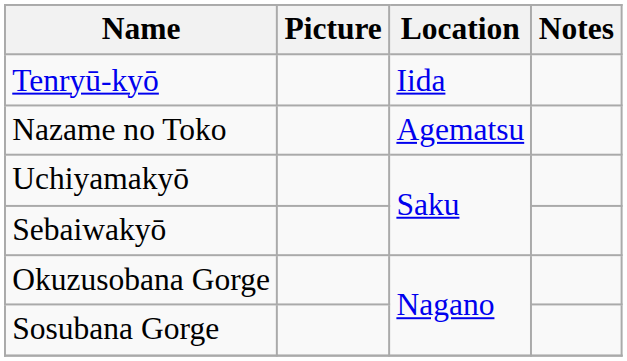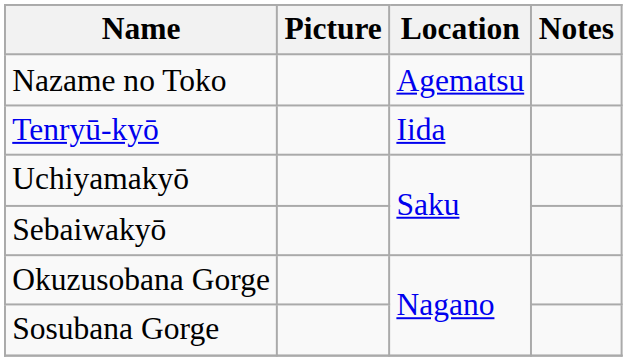rows swapped: Tenryū-kyō <-> Nazame no Toko
